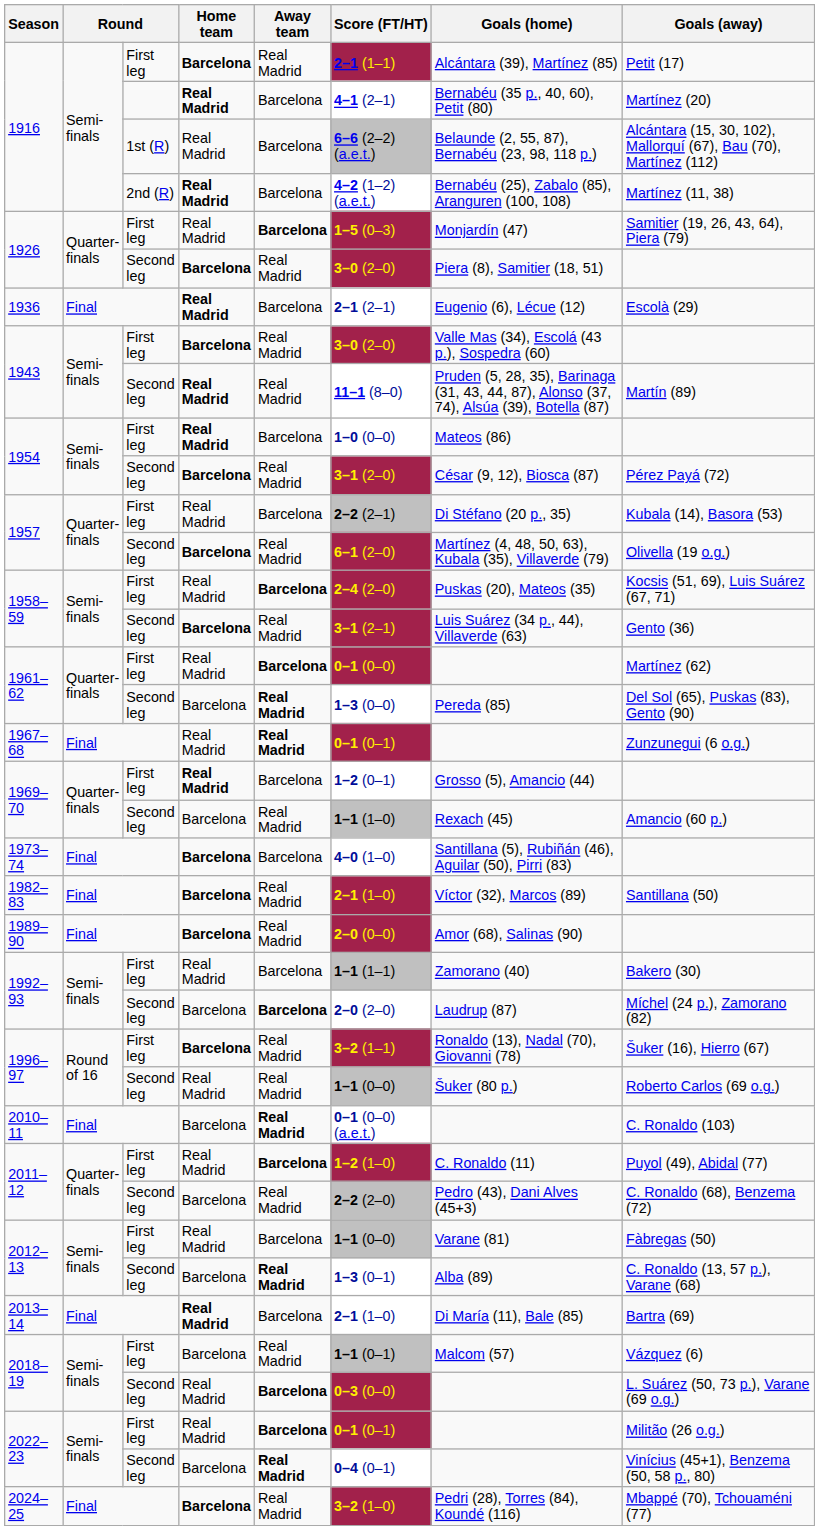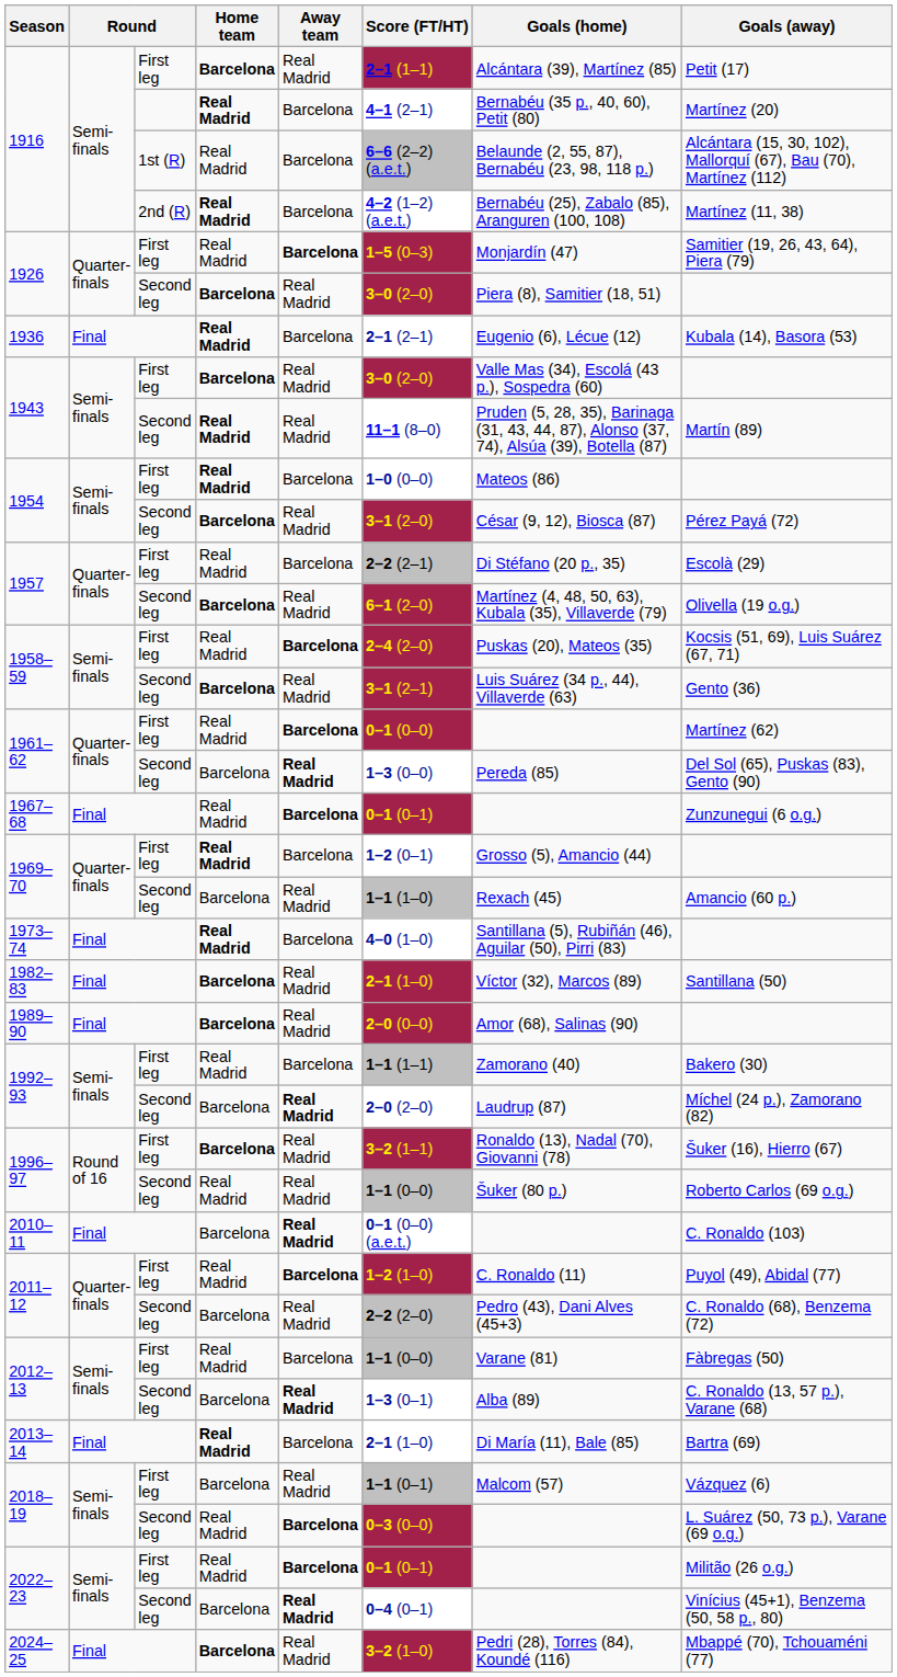1936 | Goals (away): Escolà (29) -> Kubala (14), Basora (53)
1957 / First leg | Goals (away): Kubala (14), Basora (53) -> Escolà (29)
1967–68 | Away team: Real Madrid -> Barcelona
1973–74 | Home team: Barcelona -> Real Madrid
1992–93 / Second leg | Away team: Barcelona -> Real Madrid
